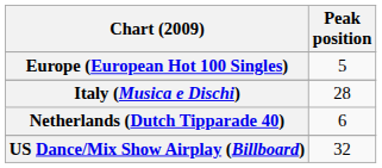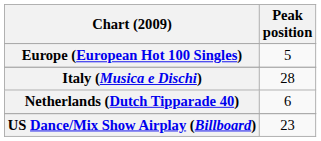US Dance/Mix Show Airplay (Billboard) | Peak position: 32 -> 23
